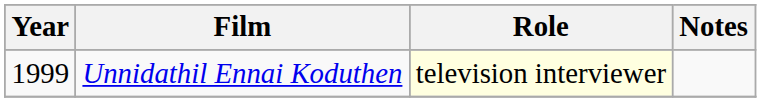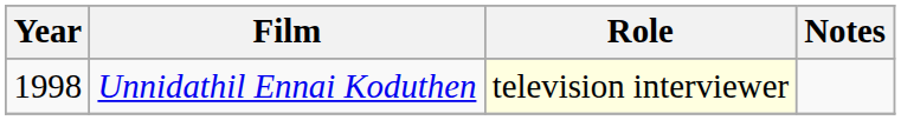Unnidathil Ennai Koduthen | Year: 1999 -> 1998
